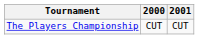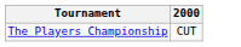- column: 2001 | CUT
